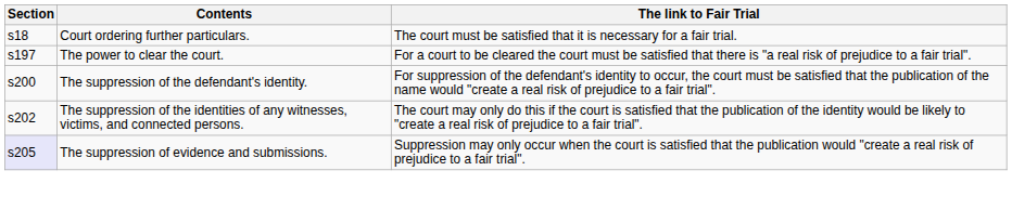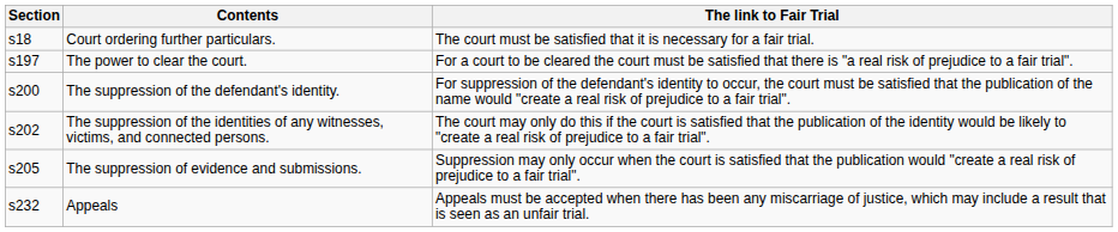The suppression of evidence and submissions. | Section: lavender background -> no background
+ row: s232 | Appeals | Appeals must be accepted when there has been any miscarriage of justice, which may include a result that is seen as an unfair trial.
